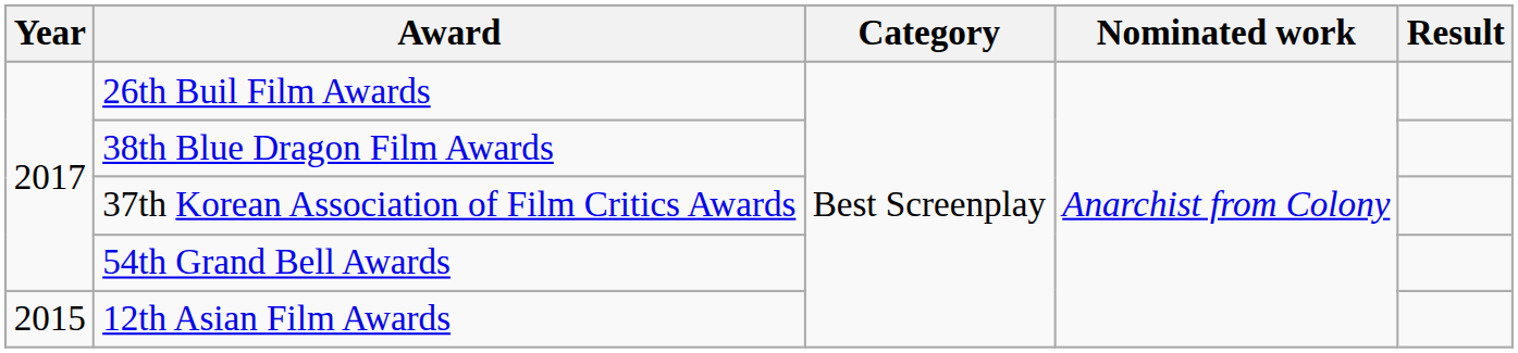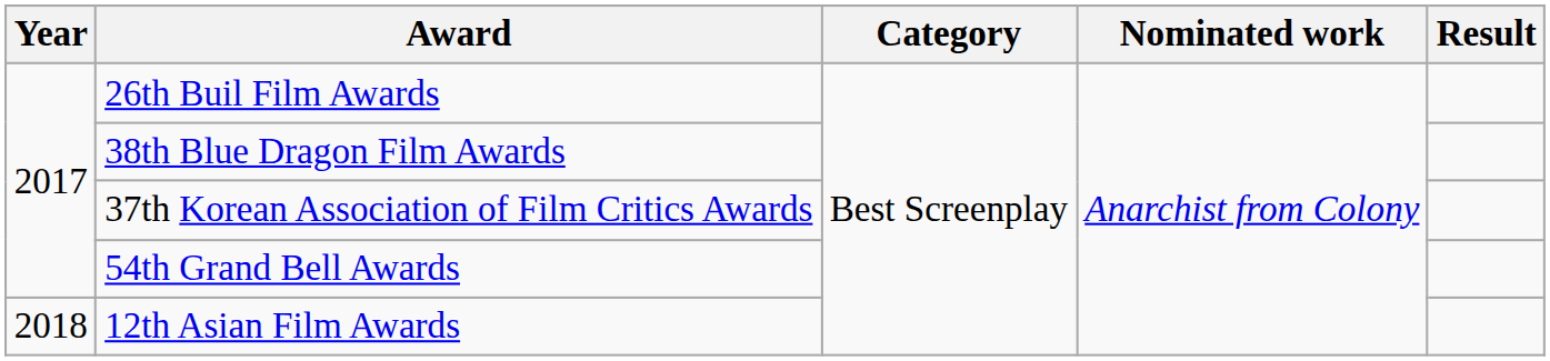12th Asian Film Awards | Year: 2015 -> 2018
